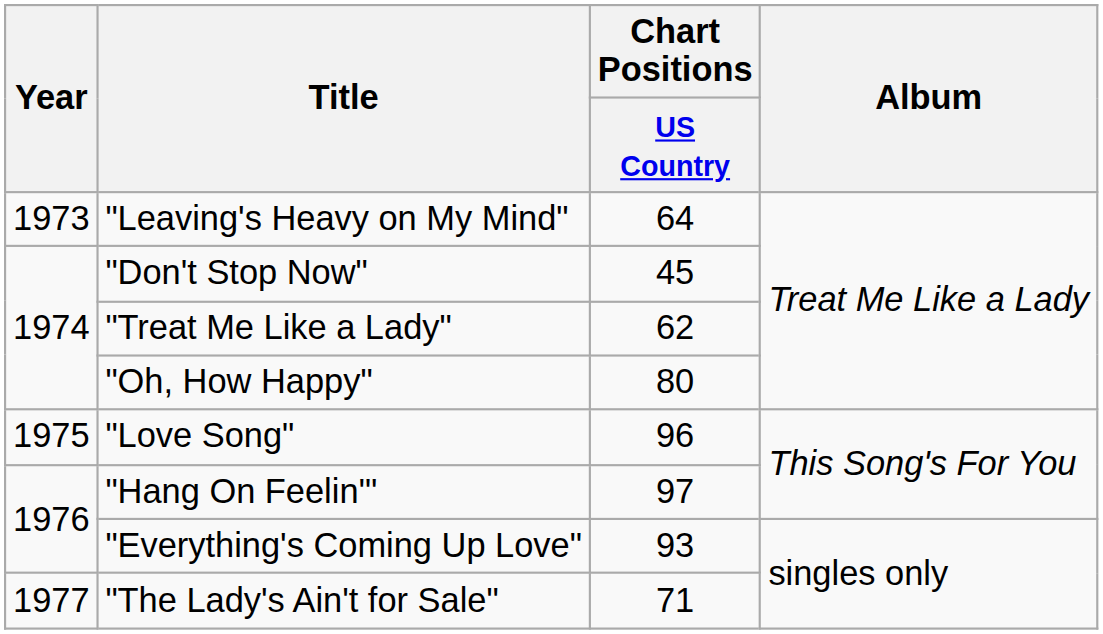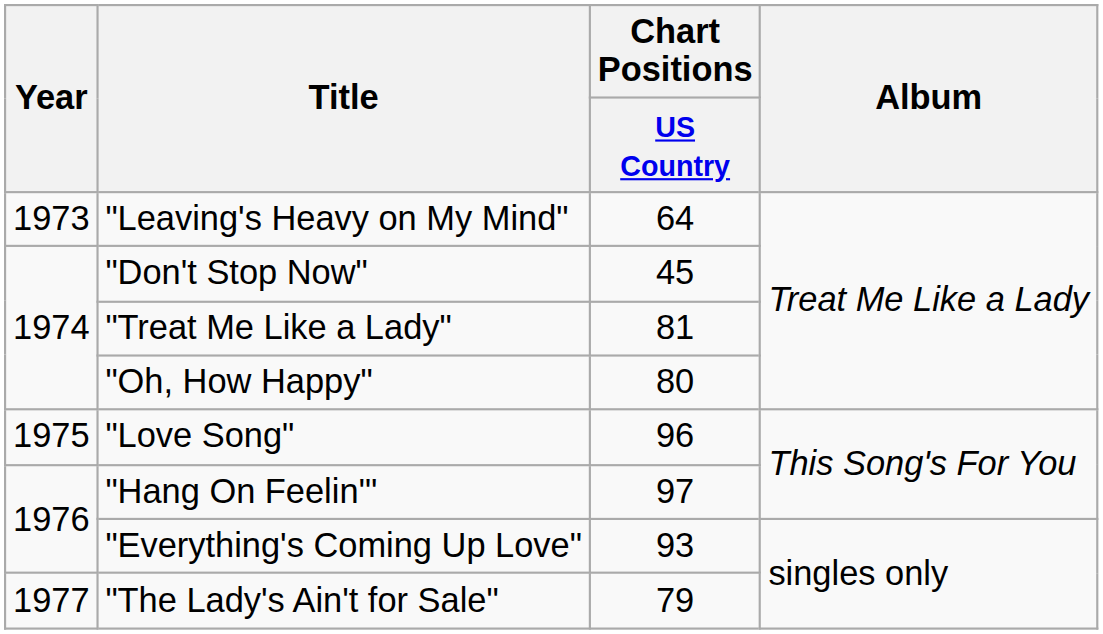"Treat Me Like a Lady" | Chart Positions / US Country: 62 -> 81
"The Lady's Ain't for Sale" | Chart Positions / US Country: 71 -> 79
